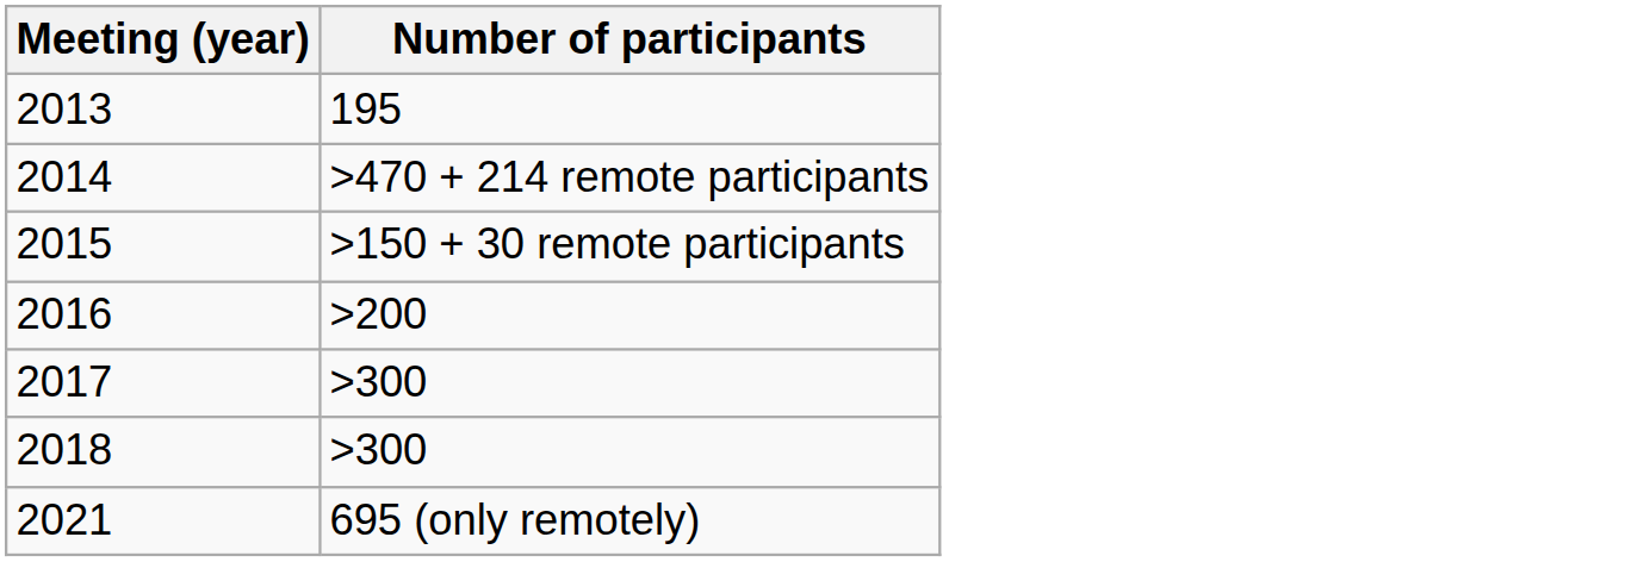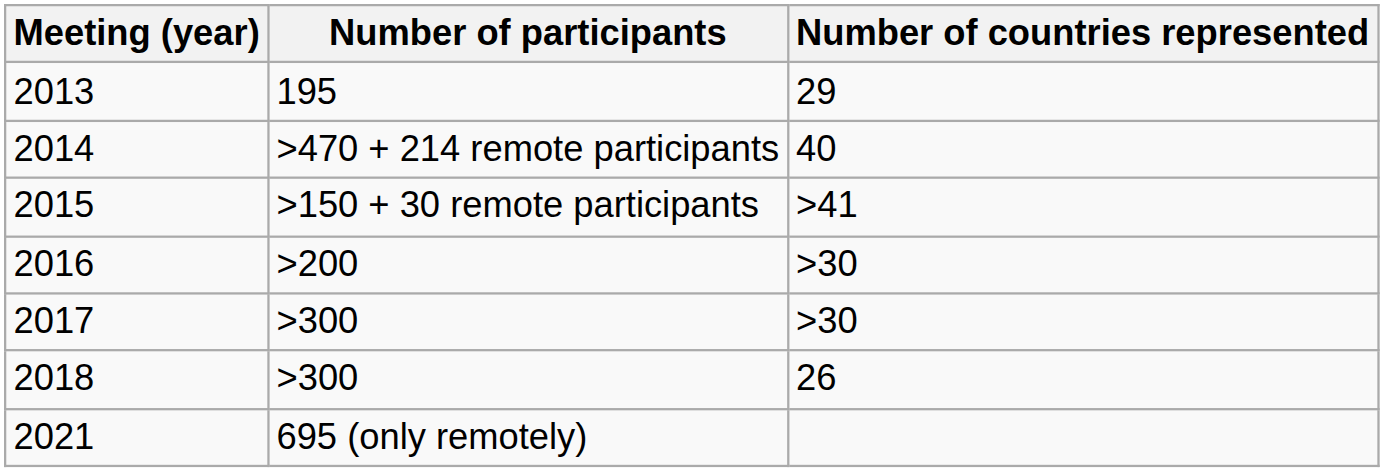+ column: Number of countries represented | 29 | 40 | >41 | >30 | >30 | 26
